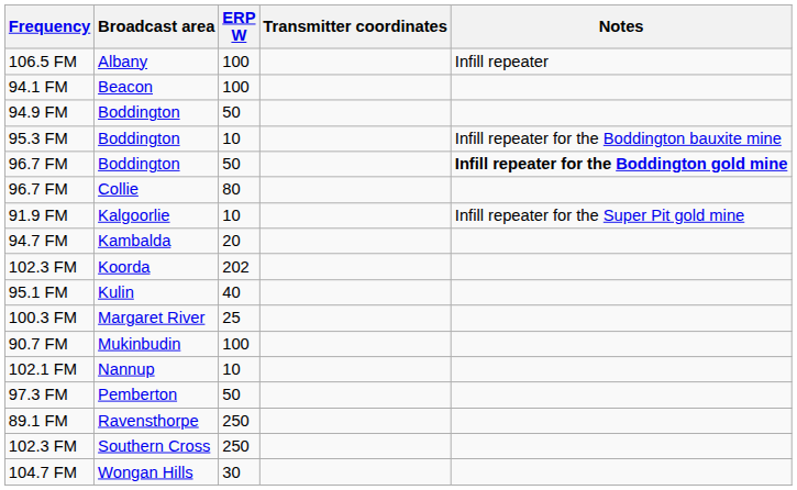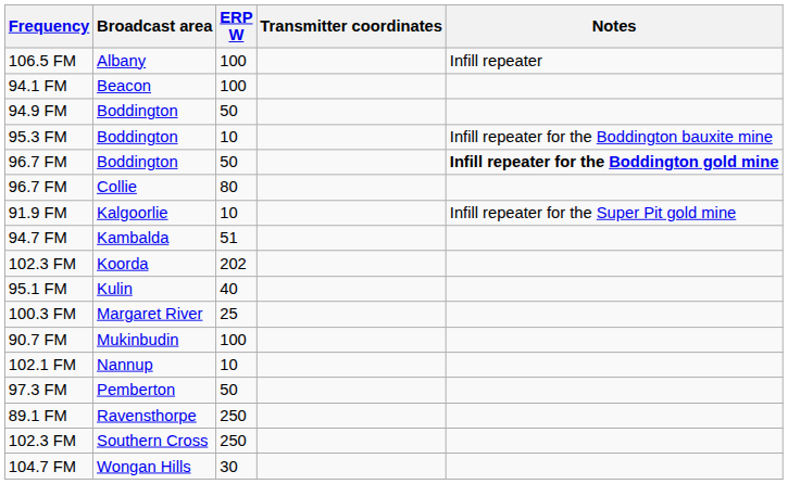94.7 FM | ERP W: 20 -> 51
